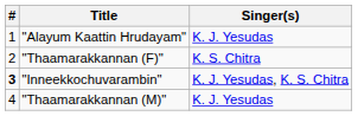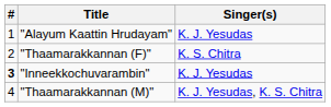"Inneekkochuvarambin" | Singer(s): K. J. Yesudas, K. S. Chitra -> K. J. Yesudas
"Thaamarakkannan (M)" | Singer(s): K. J. Yesudas -> K. J. Yesudas, K. S. Chitra
